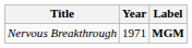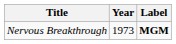Nervous Breakthrough | Year: 1971 -> 1973
